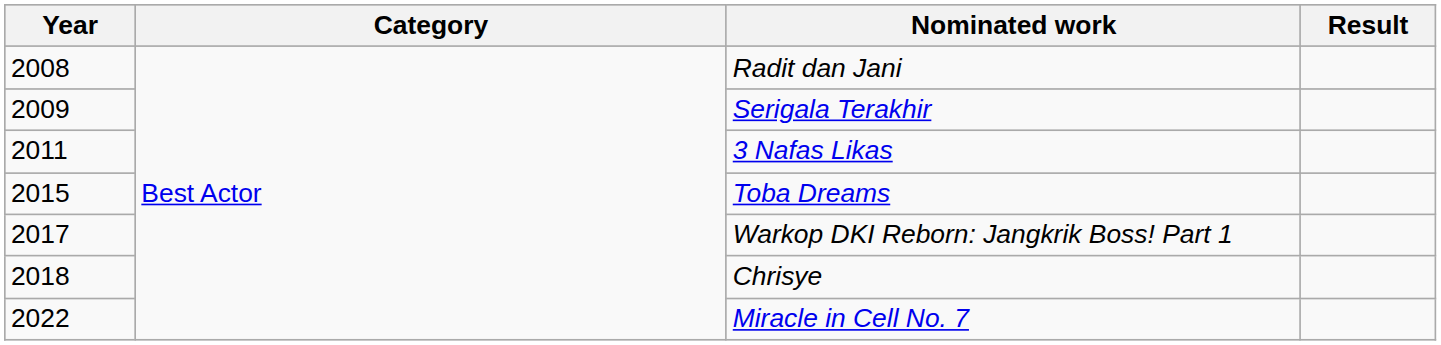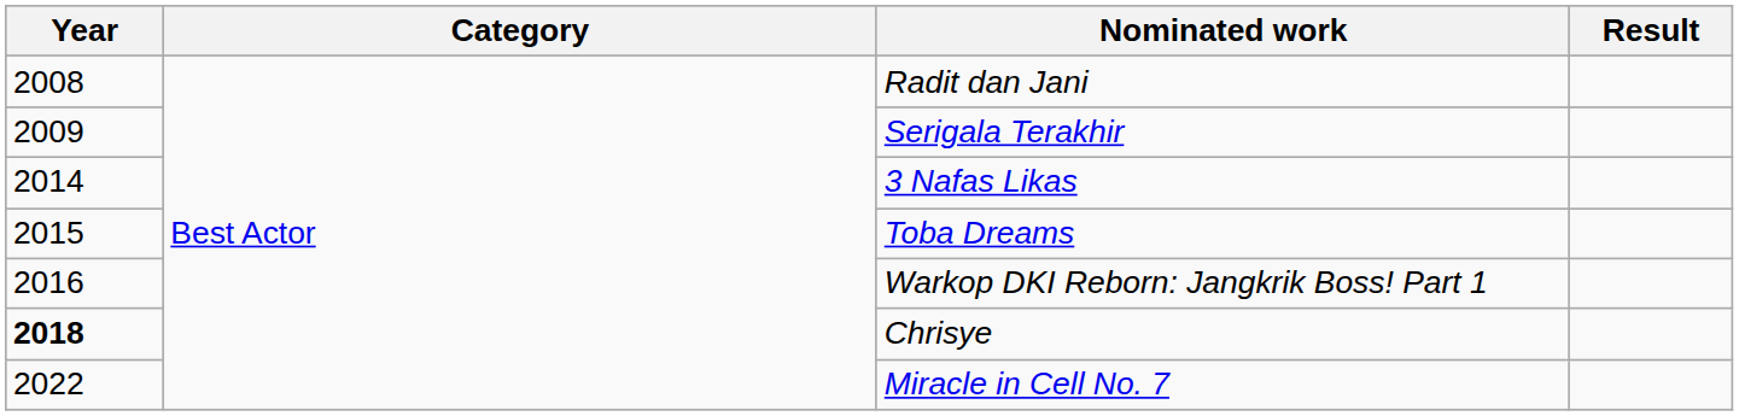3 Nafas Likas | Year: 2011 -> 2014
Warkop DKI Reborn: Jangkrik Boss! Part 1 | Year: 2017 -> 2016
Chrisye | Year: normal -> bold
